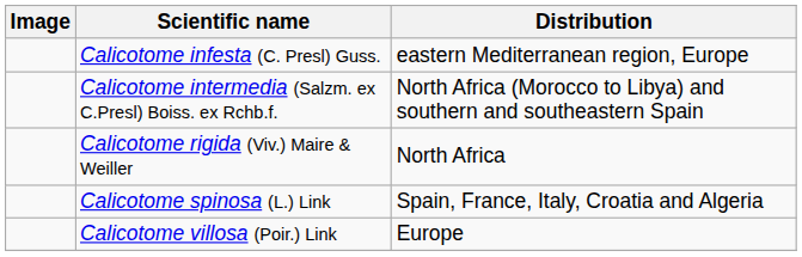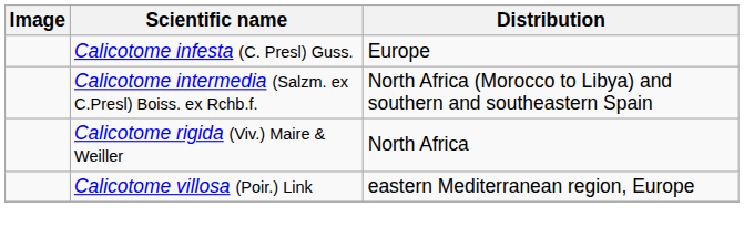Calicotome infesta (C. Presl) Guss. | Distribution: eastern Mediterranean region, Europe -> Europe
- row: Calicotome spinosa (L.) Link | Spain, France, Italy, Croatia and Algeria
Calicotome villosa (Poir.) Link | Distribution: Europe -> eastern Mediterranean region, Europe
